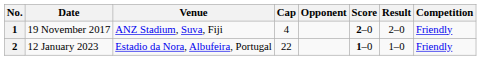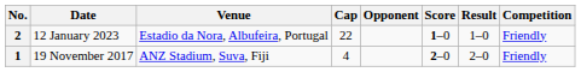rows swapped: 1 <-> 2
